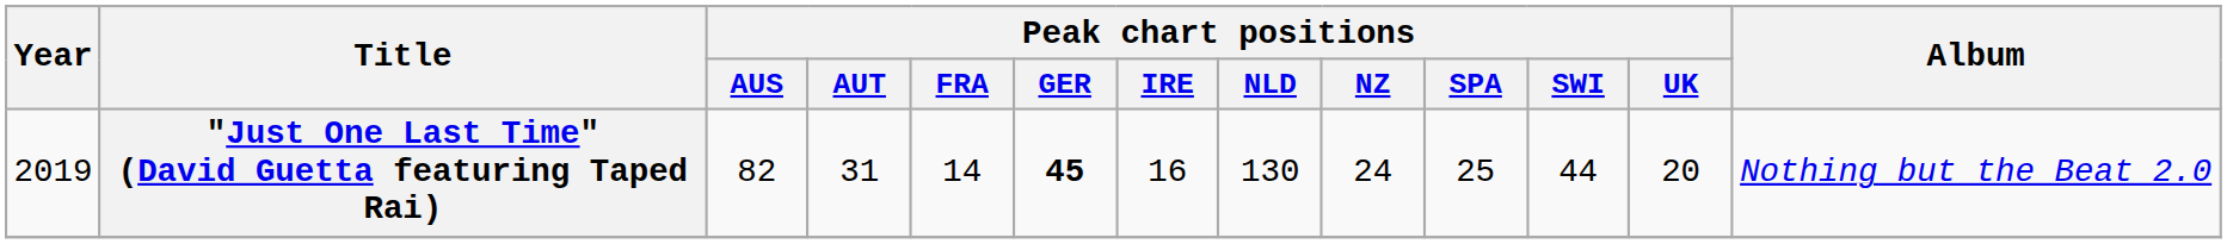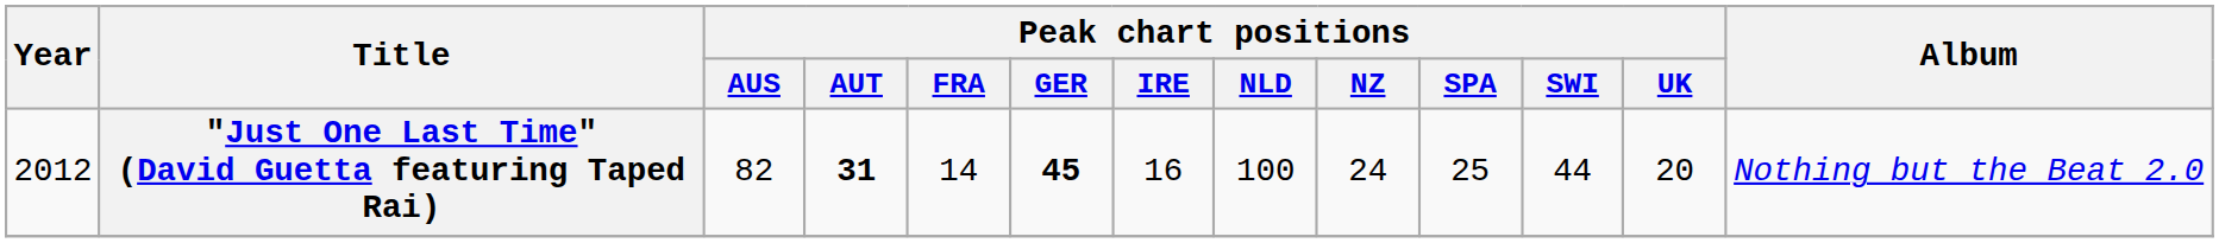"Just One Last Time" (David Guetta featuring Taped Rai) | Year: 2019 -> 2012
"Just One Last Time" (David Guetta featuring Taped Rai) | Peak chart positions / AUT: normal -> bold
"Just One Last Time" (David Guetta featuring Taped Rai) | Peak chart positions / NLD: 130 -> 100
